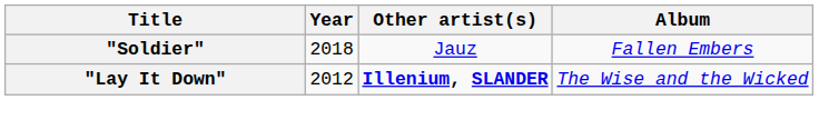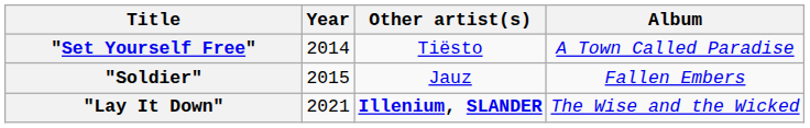+ row: "Set Yourself Free" | 2014 | Tiësto | A Town Called Paradise
"Soldier" | Year: 2018 -> 2015
"Lay It Down" | Year: 2012 -> 2021
